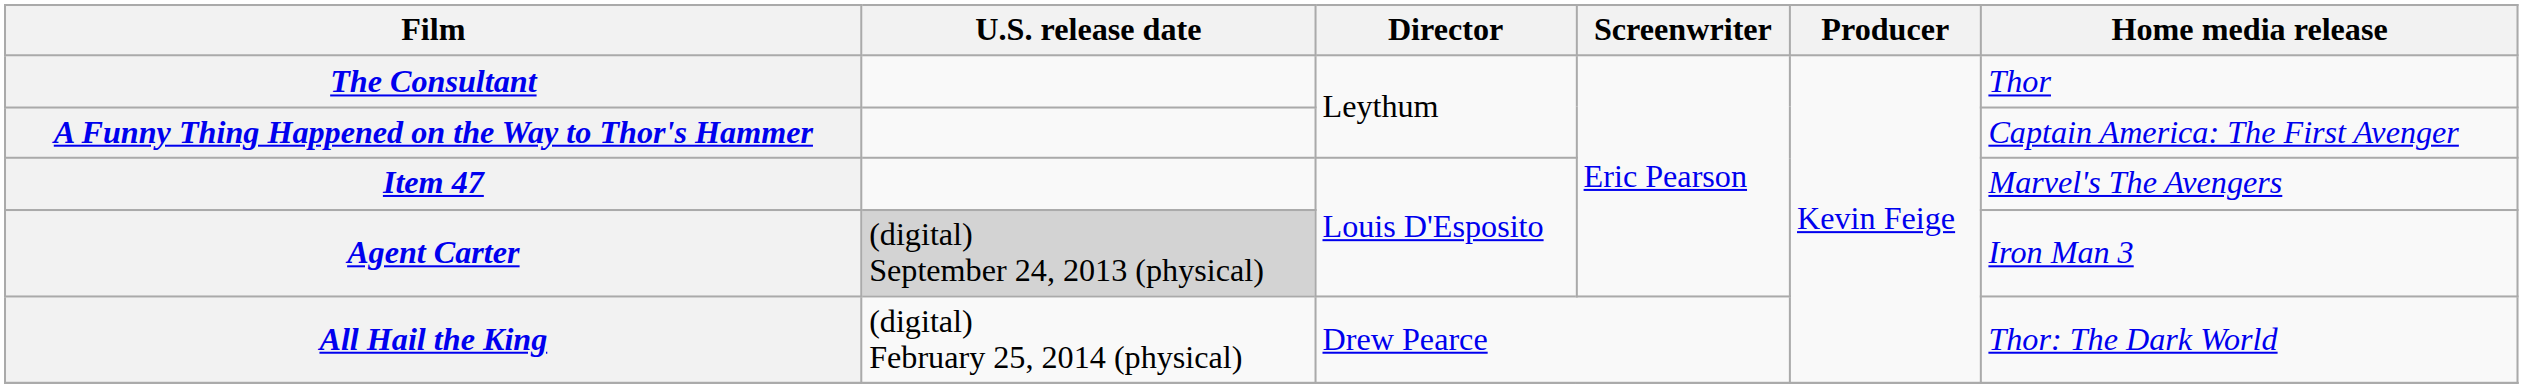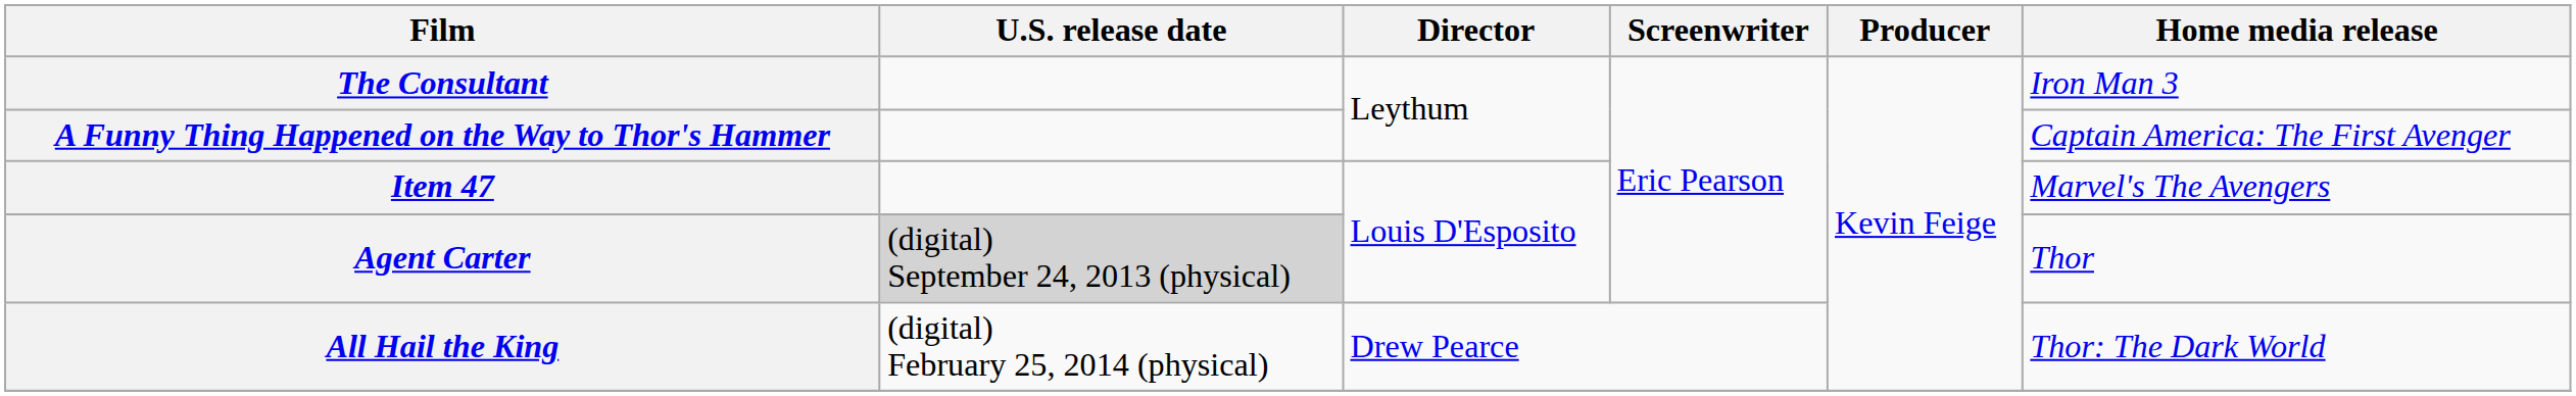The Consultant | Home media release: Thor -> Iron Man 3
Agent Carter | Home media release: Iron Man 3 -> Thor
